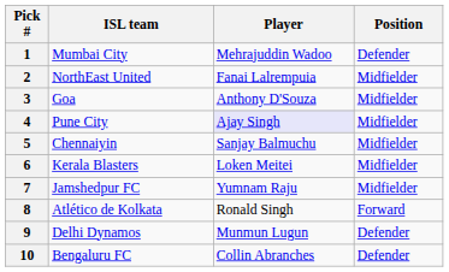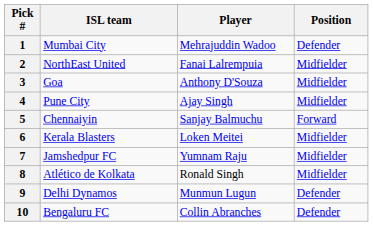4 | Player: lavender background -> no background
5 | Position: Midfielder -> Forward
8 | Position: Forward -> Midfielder
